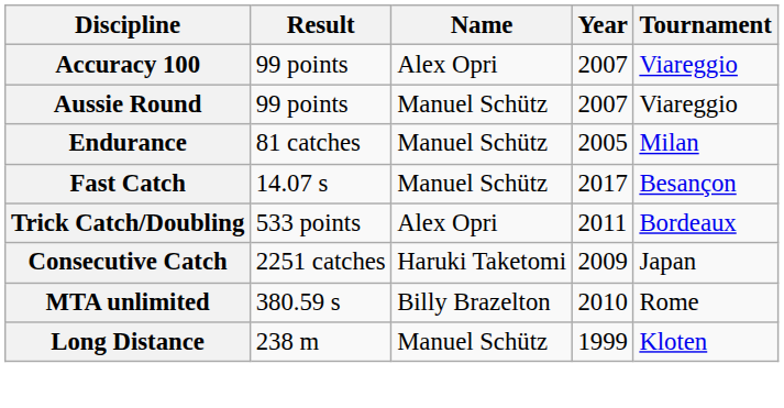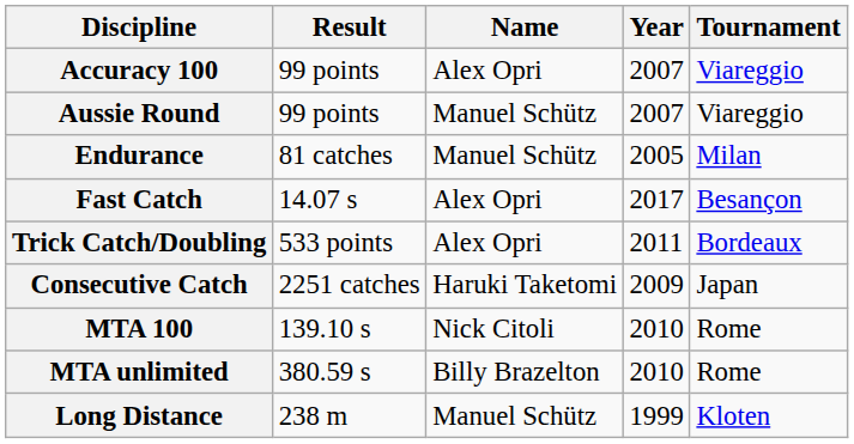Fast Catch | Name: Manuel Schütz -> Alex Opri
+ row: MTA 100 | 139.10 s | Nick Citoli | 2010 | Rome
